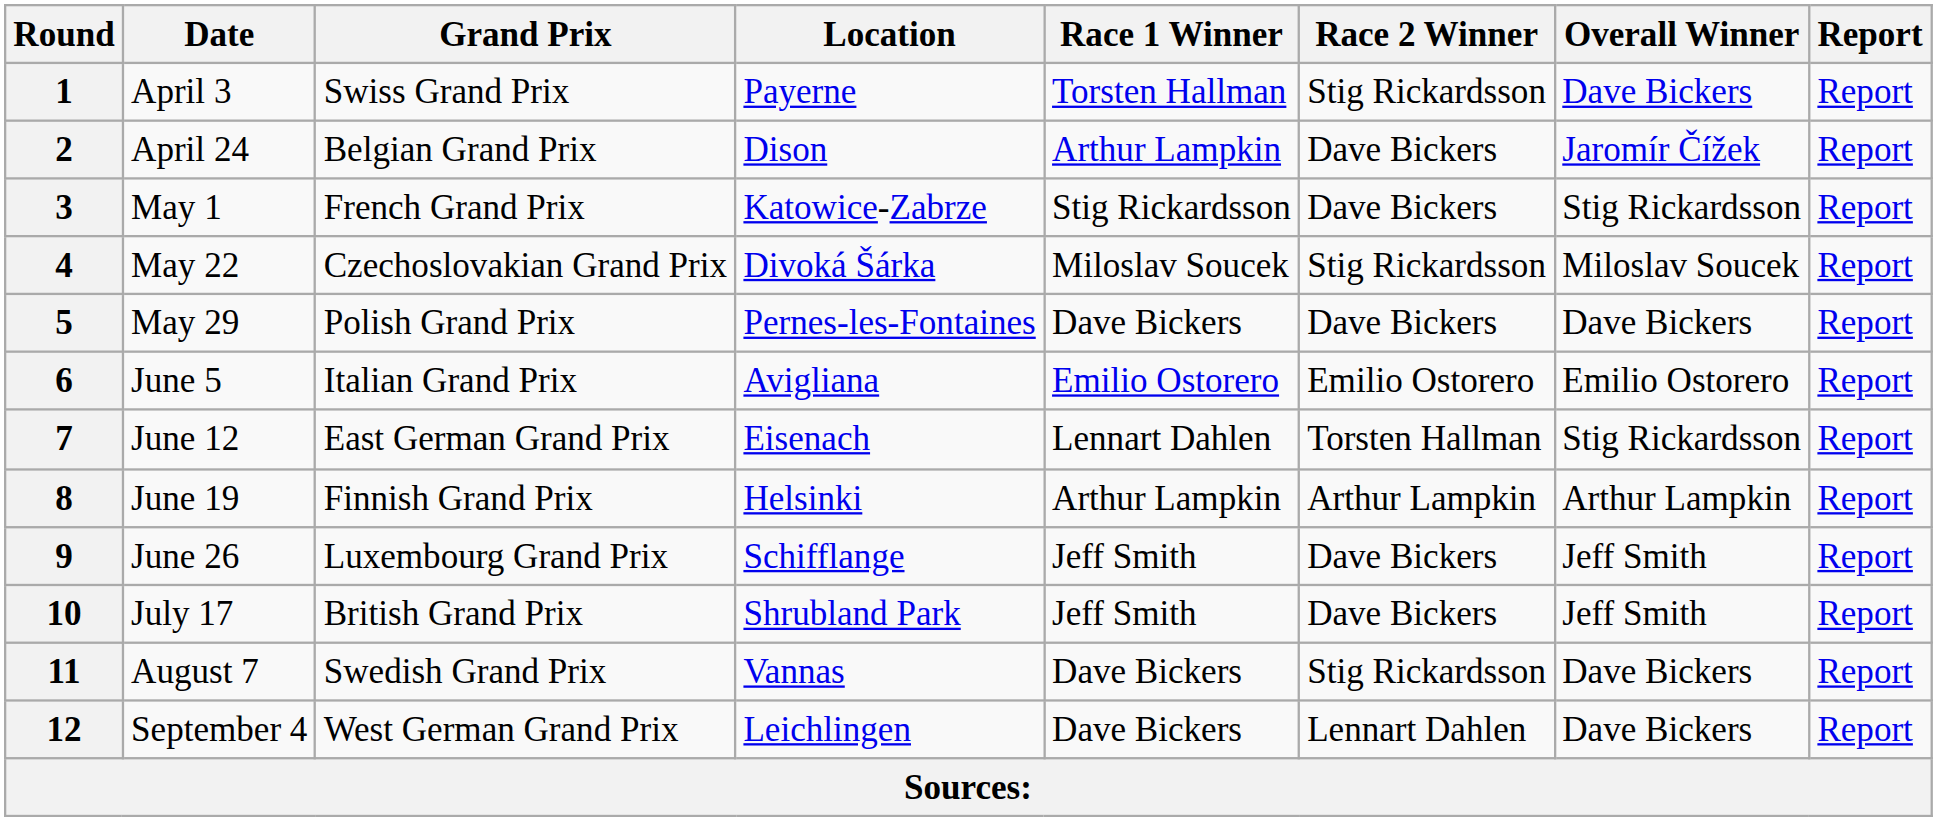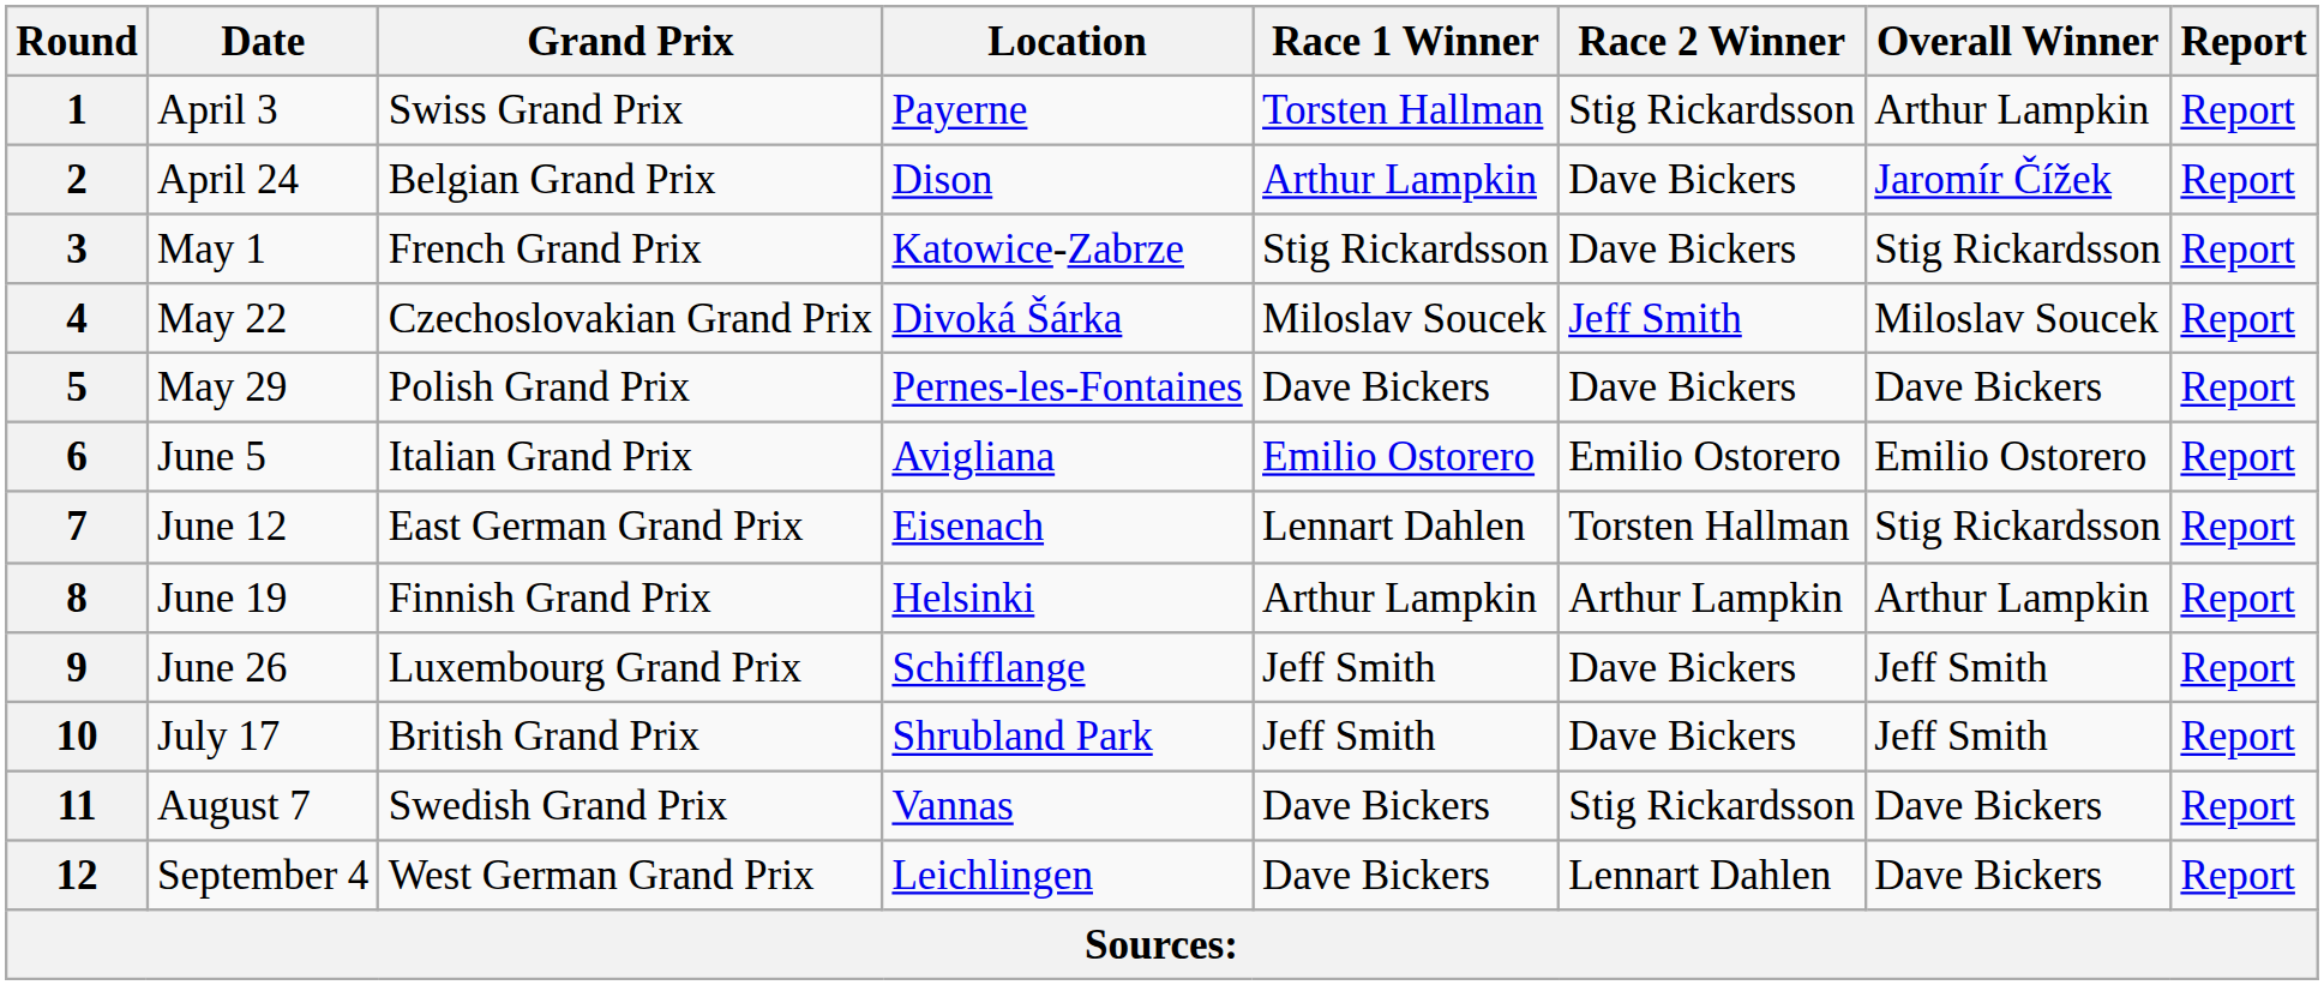1 | Overall Winner: Dave Bickers -> Arthur Lampkin
4 | Race 2 Winner: Stig Rickardsson -> Jeff Smith
